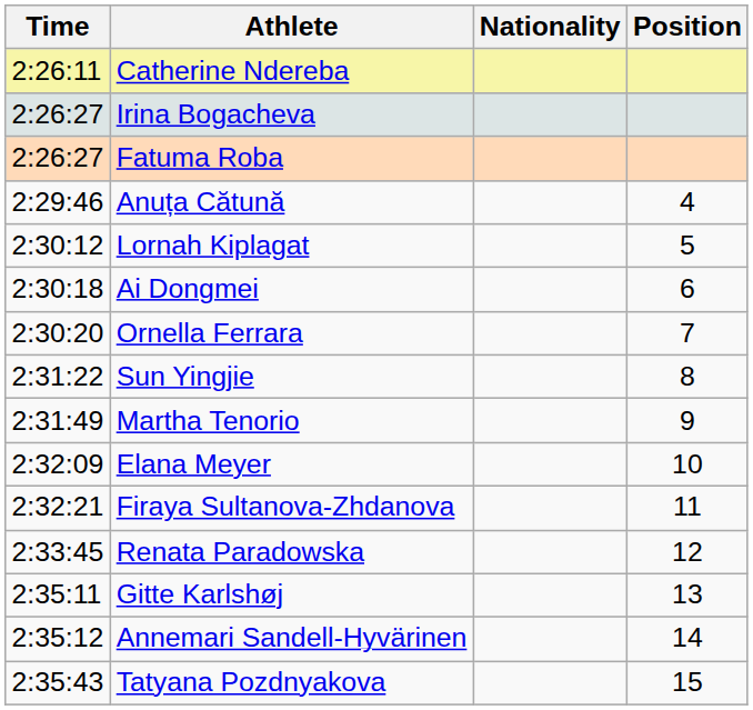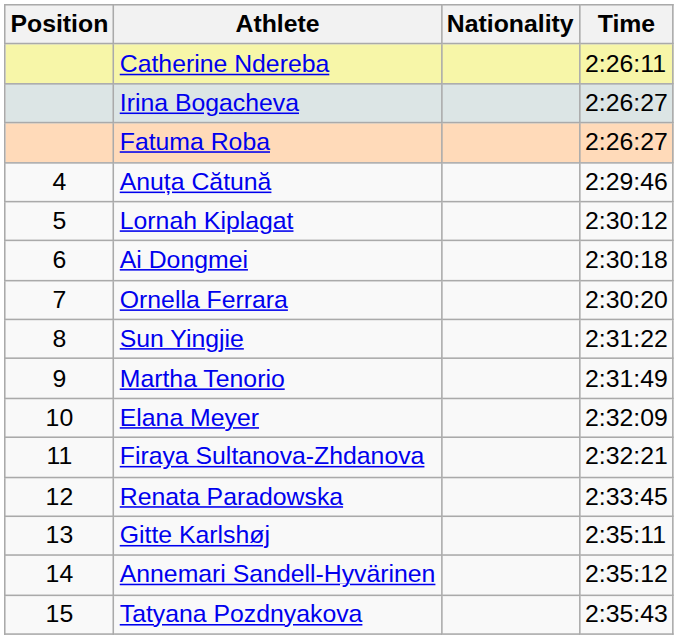columns swapped: Position <-> Time
